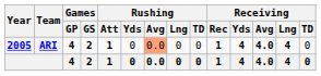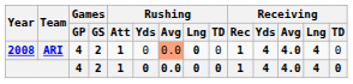ARI | Year: 2005 -> 2008
ARI | Rushing / Lng: normal -> bold
